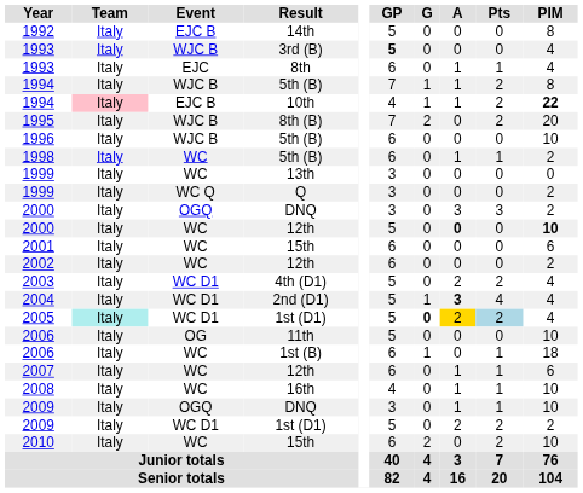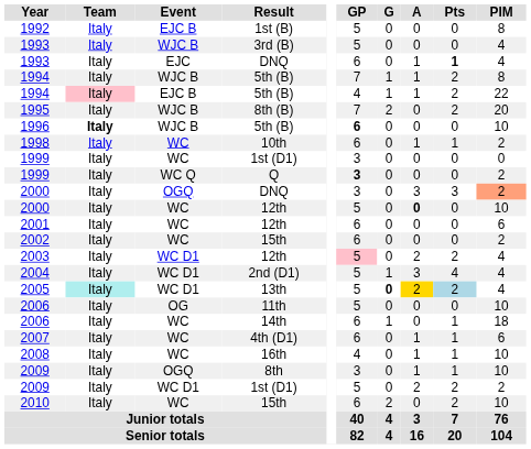1992 | Result: 14th -> 1st (B)
1993 / WJC B | GP: bold -> normal
1993 / EJC | Result: 8th -> DNQ
1993 / EJC | Pts: normal -> bold
1994 / EJC B | Result: 10th -> 5th (B)
1994 / EJC B | PIM: bold -> normal
1996 | Team: normal -> bold
1996 | GP: normal -> bold
1998 | Result: 5th (B) -> 10th
1999 / WC | Result: 13th -> 1st (D1)
1999 / WC Q | GP: normal -> bold
2000 / OGQ | PIM: no background -> lightsalmon background
2000 / WC | PIM: bold -> normal
2001 | Result: 15th -> 12th
2002 | Result: 12th -> 15th
2003 | Result: 4th (D1) -> 12th
2003 | GP: no background -> pink background
2004 | A: bold -> normal
2005 | Result: 1st (D1) -> 13th
2006 / WC | Result: 1st (B) -> 14th
2007 | Result: 12th -> 4th (D1)
2009 / OGQ | Result: DNQ -> 8th
